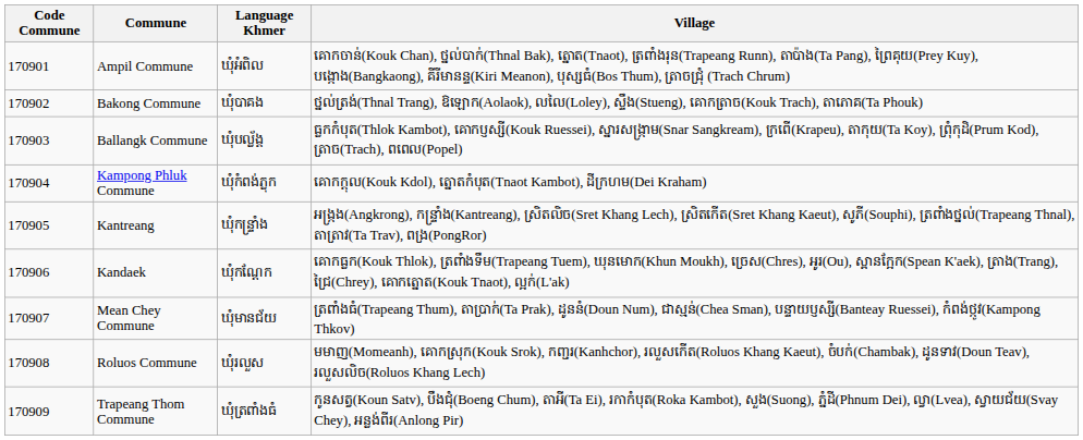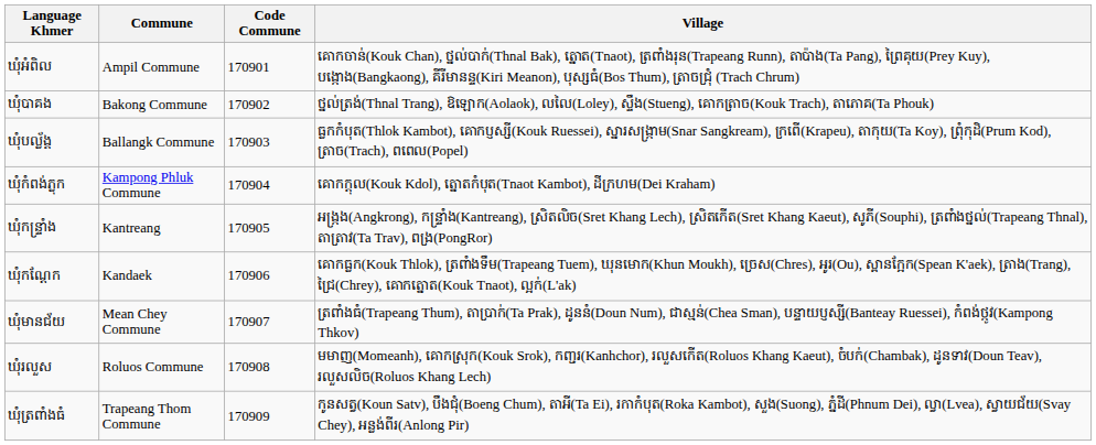columns swapped: Code Commune <-> Language Khmer
